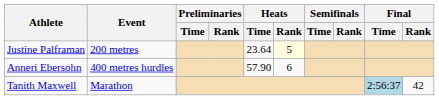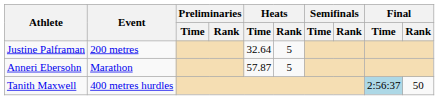Justine Palframan | Heats / Time: 23.64 -> 32.64
Justine Palframan | Heats / Rank: lightyellow background -> no background
Anneri Ebersohn | Event: 400 metres hurdles -> Marathon
Anneri Ebersohn | Heats / Time: 57.90 -> 57.87
Anneri Ebersohn | Heats / Rank: 6 -> 5
Tanith Maxwell | Event: Marathon -> 400 metres hurdles
Tanith Maxwell | Final / Rank: 42 -> 50
